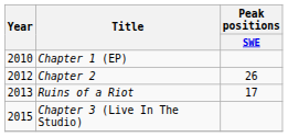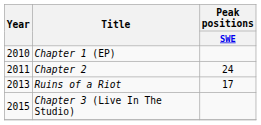Chapter 2 | Year: 2012 -> 2011
Chapter 2 | Peak positions / SWE: 26 -> 24
